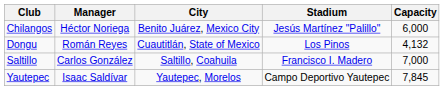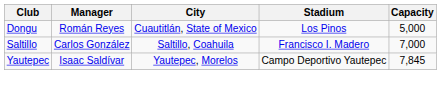- row: Chilangos | Héctor Noriega | Benito Juárez, Mexico City | Jesús Martínez "Palillo" | 6,000
Dongu | Capacity: 4,132 -> 5,000
